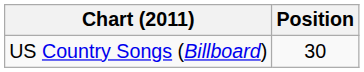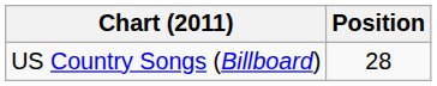US Country Songs (Billboard) | Position: 30 -> 28
